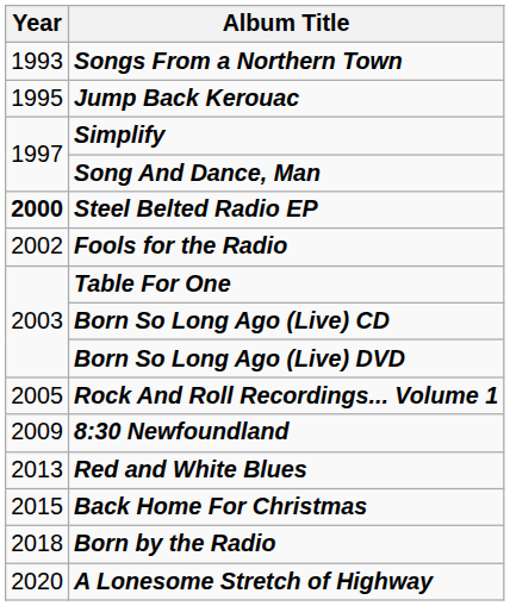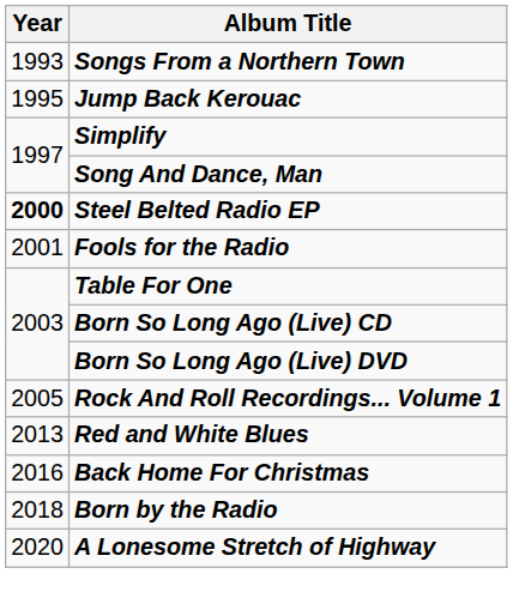Fools for the Radio | Year: 2002 -> 2001
- row: 2009 | 8:30 Newfoundland
Back Home For Christmas | Year: 2015 -> 2016
